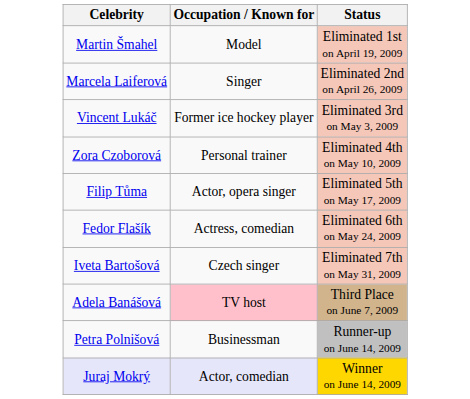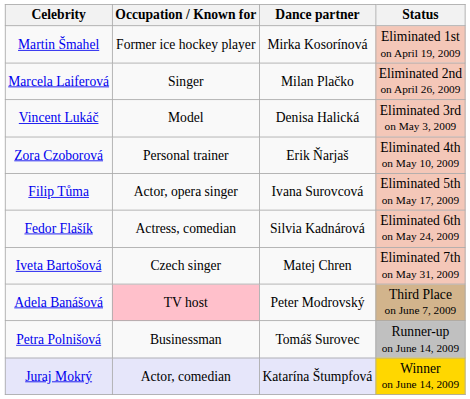+ column: Dance partner | Mirka Kosorínová | Milan Plačko | Denisa Halická | Erik Ňarjaš | Ivana Surovcová | Silvia Kadnárová | Matej Chren | Peter Modrovský | Tomáš Surovec | Katarína Štumpfová
Martin Šmahel | Occupation / Known for: Model -> Former ice hockey player
Vincent Lukáč | Occupation / Known for: Former ice hockey player -> Model
